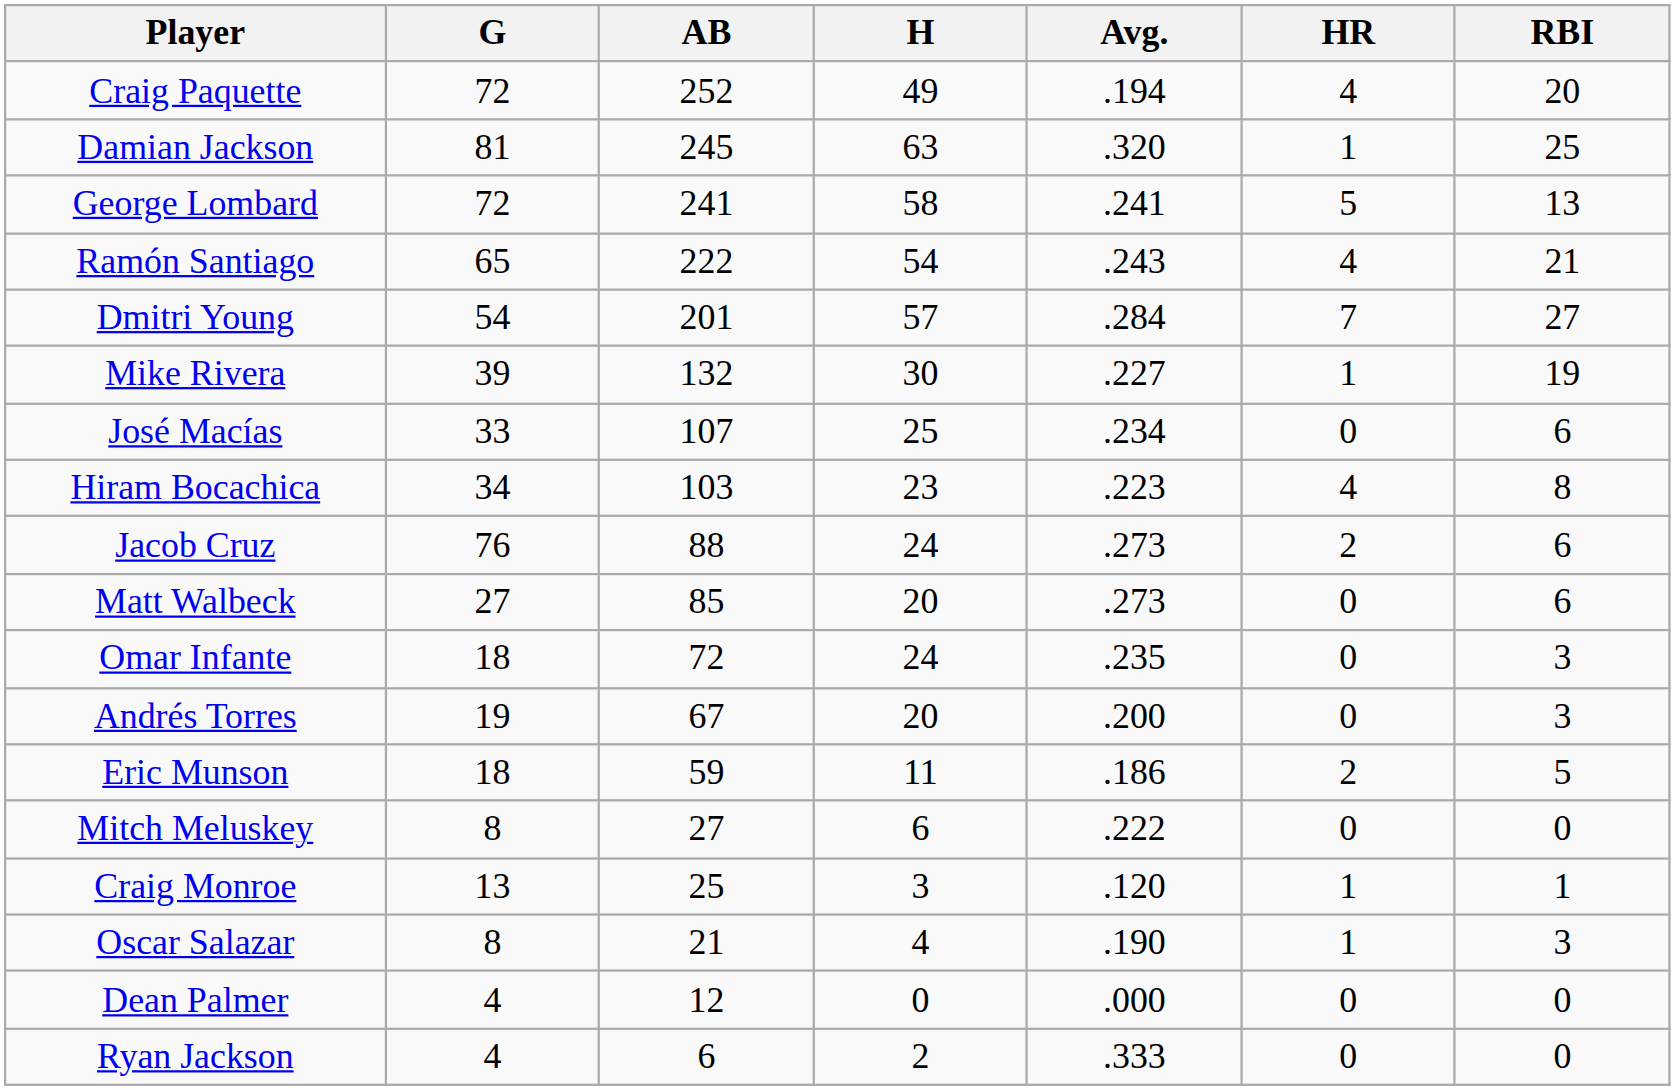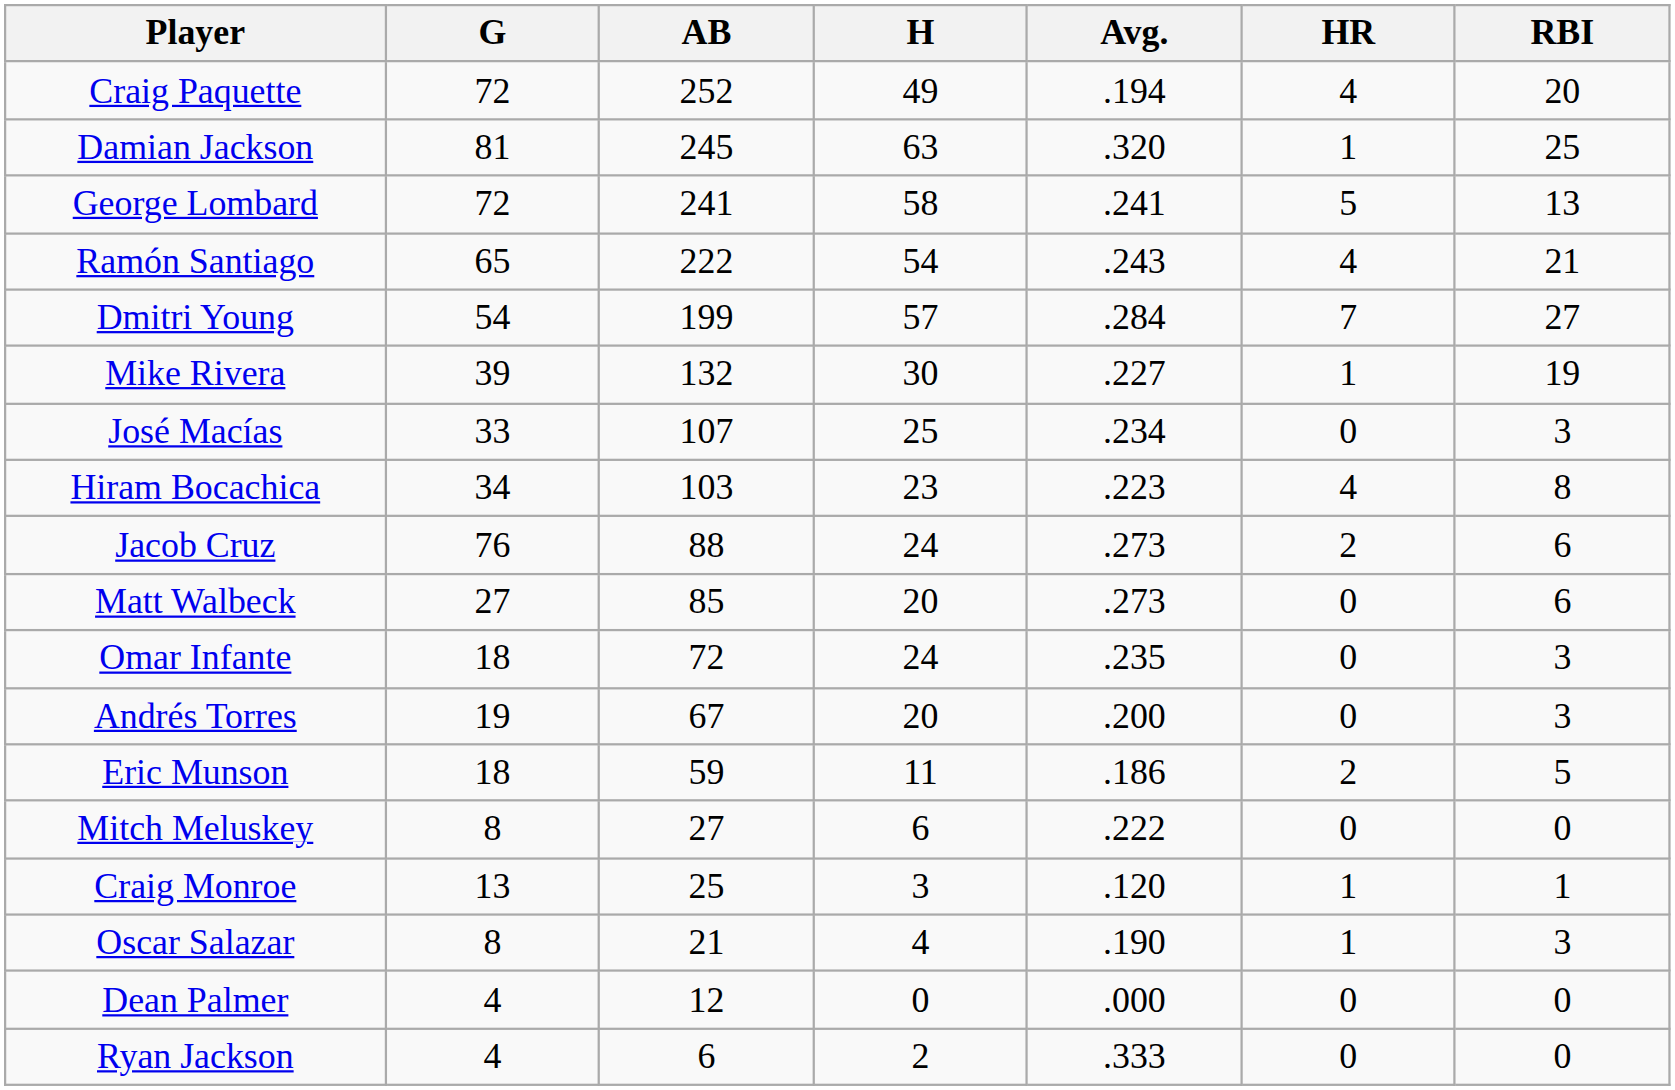Dmitri Young | AB: 201 -> 199
José Macías | RBI: 6 -> 3
